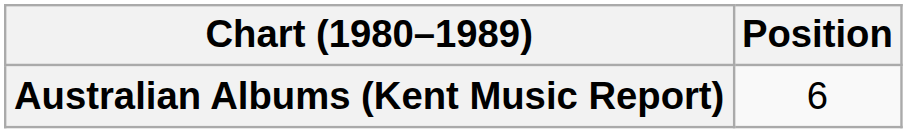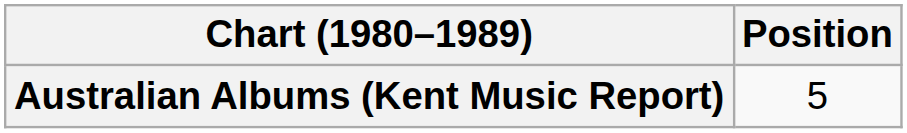Australian Albums (Kent Music Report) | Position: 6 -> 5
